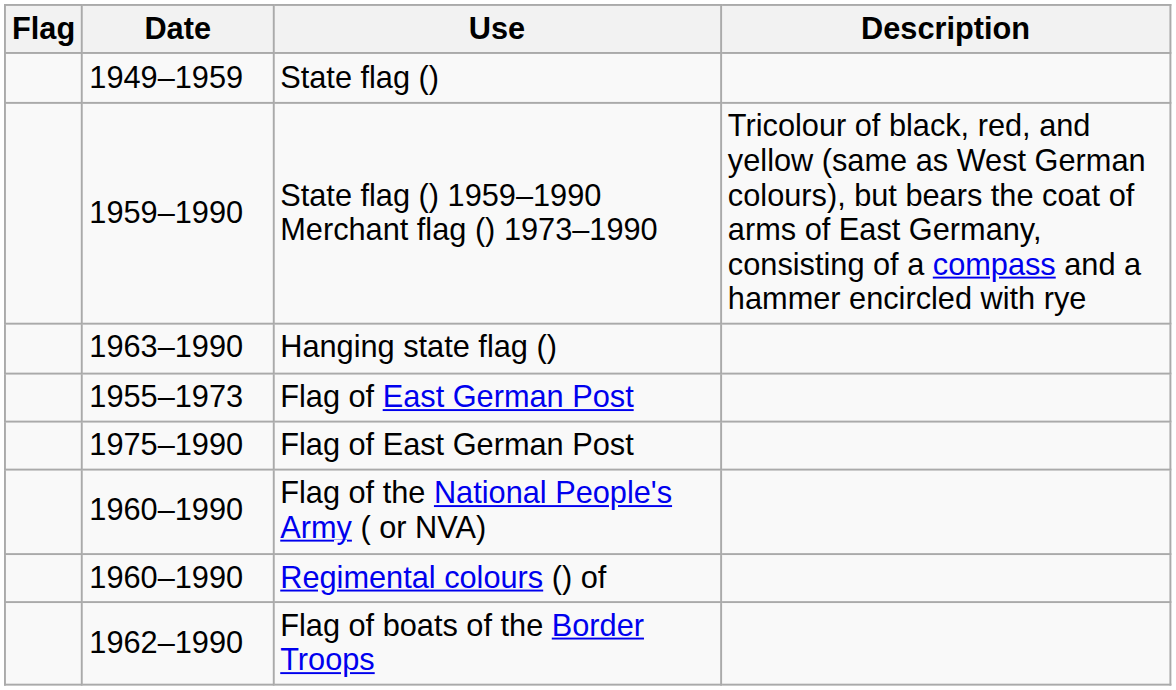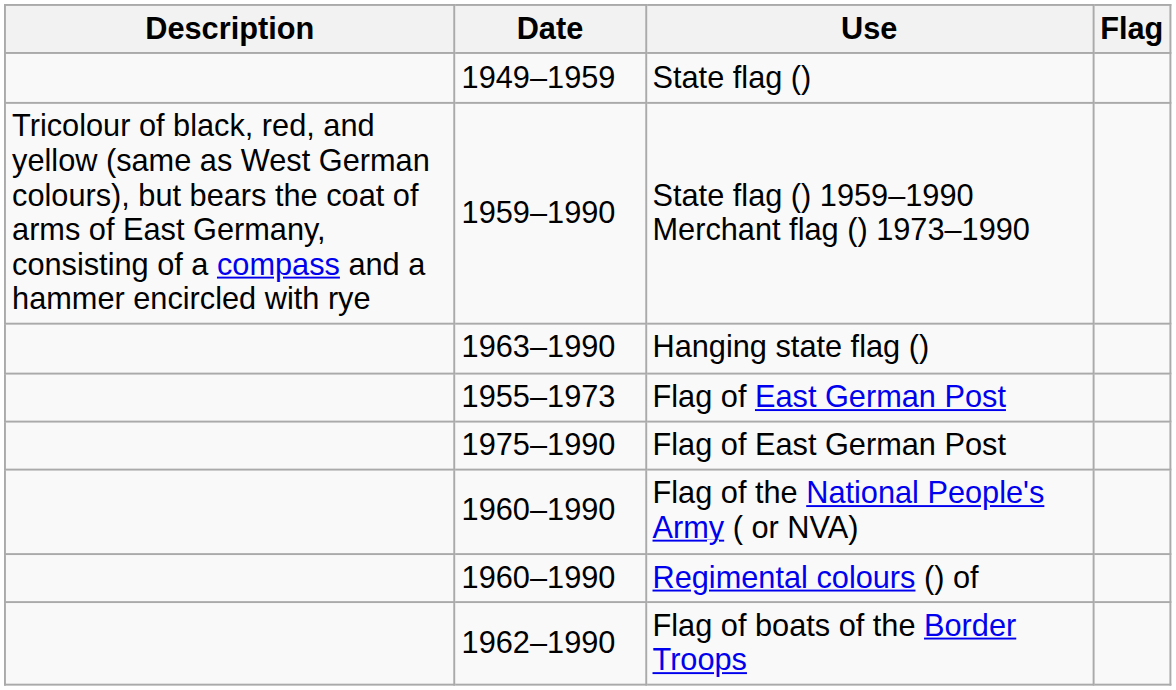columns swapped: Flag <-> Description
